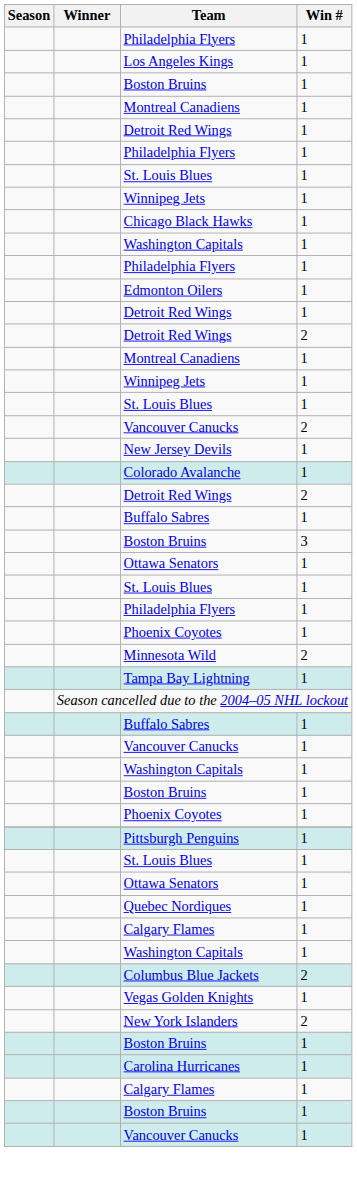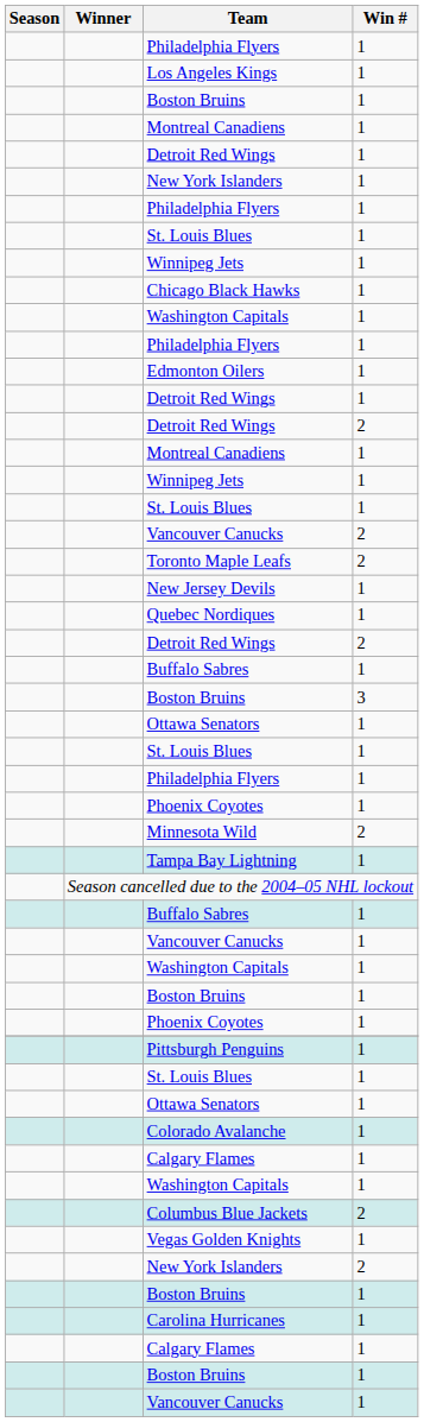+ row: New York Islanders | 1
+ row: Toronto Maple Leafs | 2
rows swapped: Quebec Nordiques <-> Colorado Avalanche
